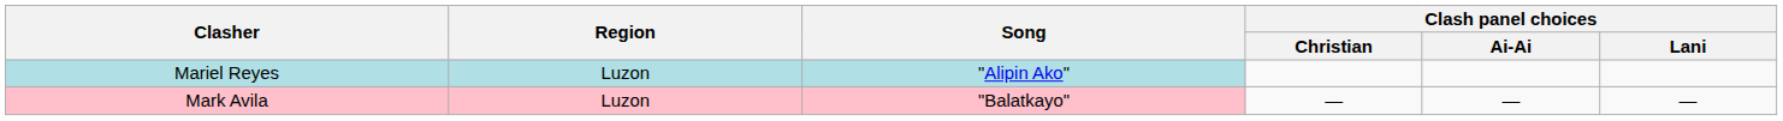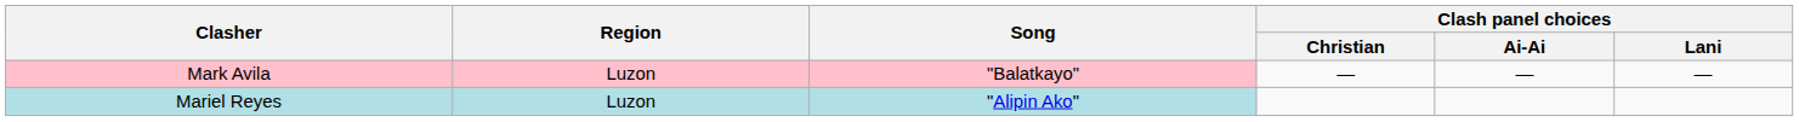rows swapped: Mariel Reyes <-> Mark Avila
